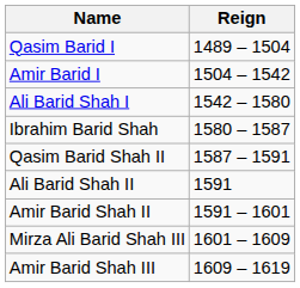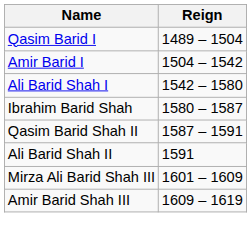- row: Amir Barid Shah II | 1591 – 1601
